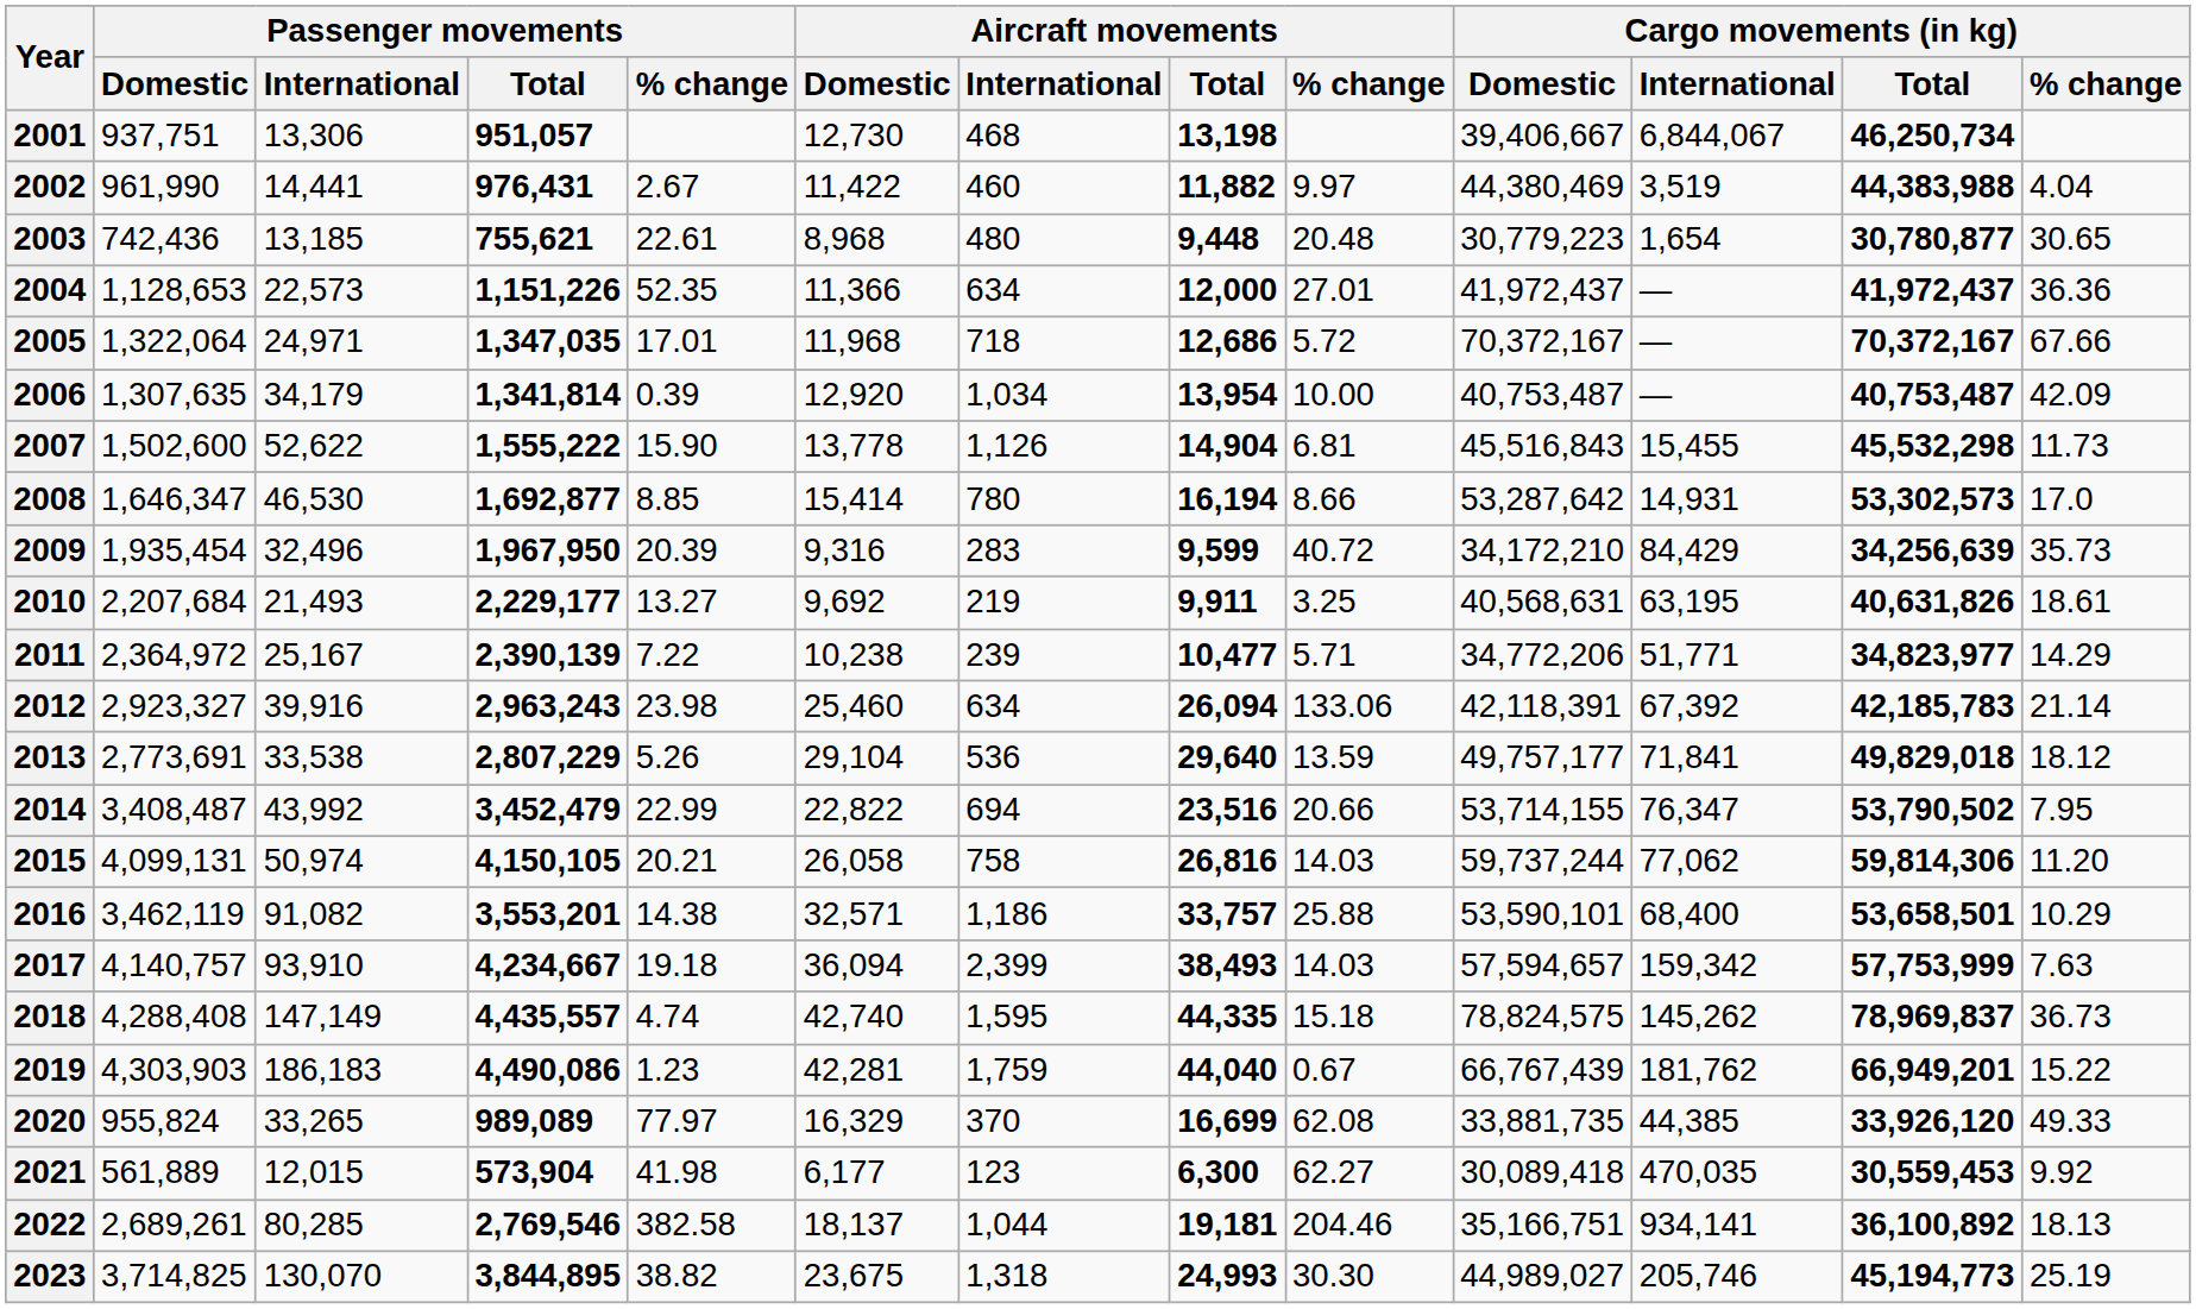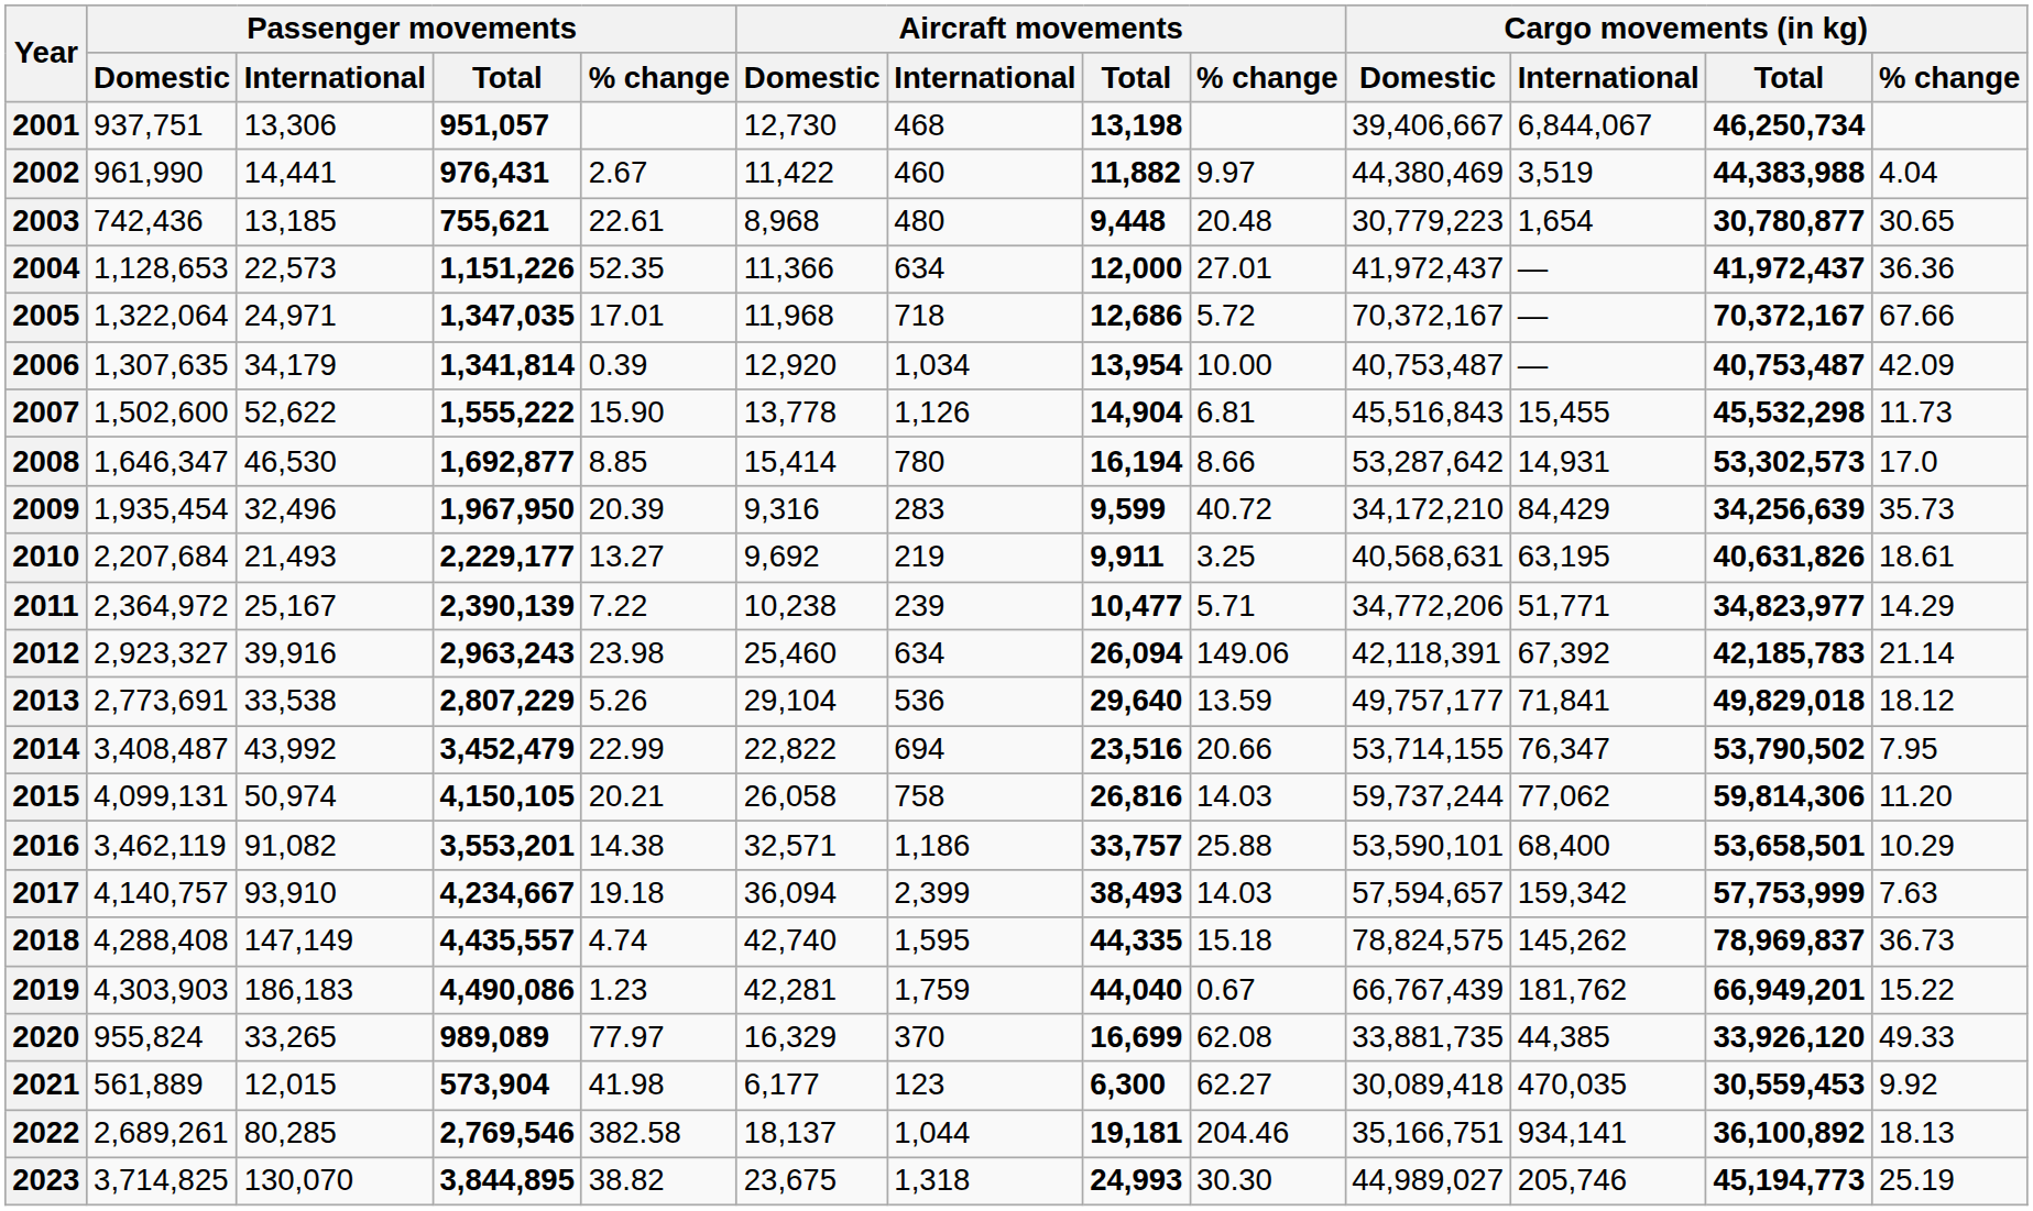2012 | Aircraft movements / % change: 133.06 -> 149.06
